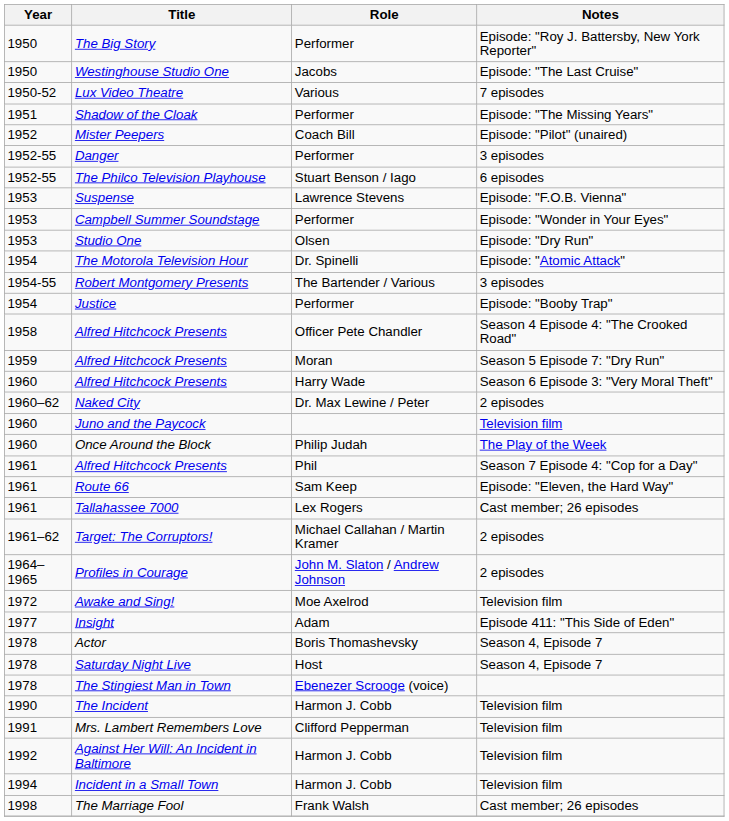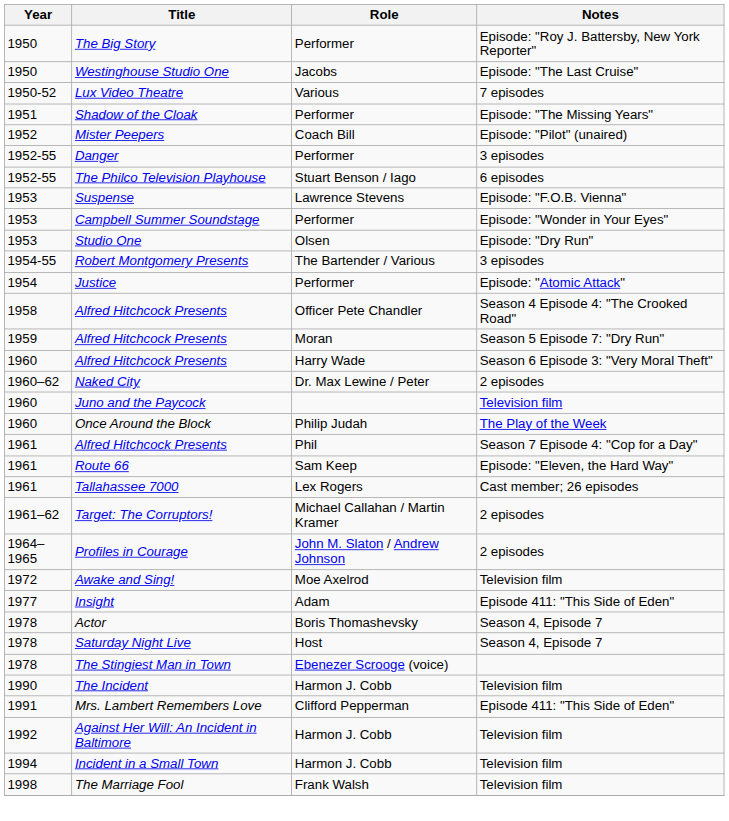- row: 1954 | The Motorola Television Hour | Dr. Spinelli | Episode: "Atomic Attack"
Justice | Notes: Episode: "Booby Trap" -> Episode: "Atomic Attack"
Mrs. Lambert Remembers Love | Notes: Television film -> Episode 411: "This Side of Eden"
The Marriage Fool | Notes: Cast member; 26 episodes -> Television film
